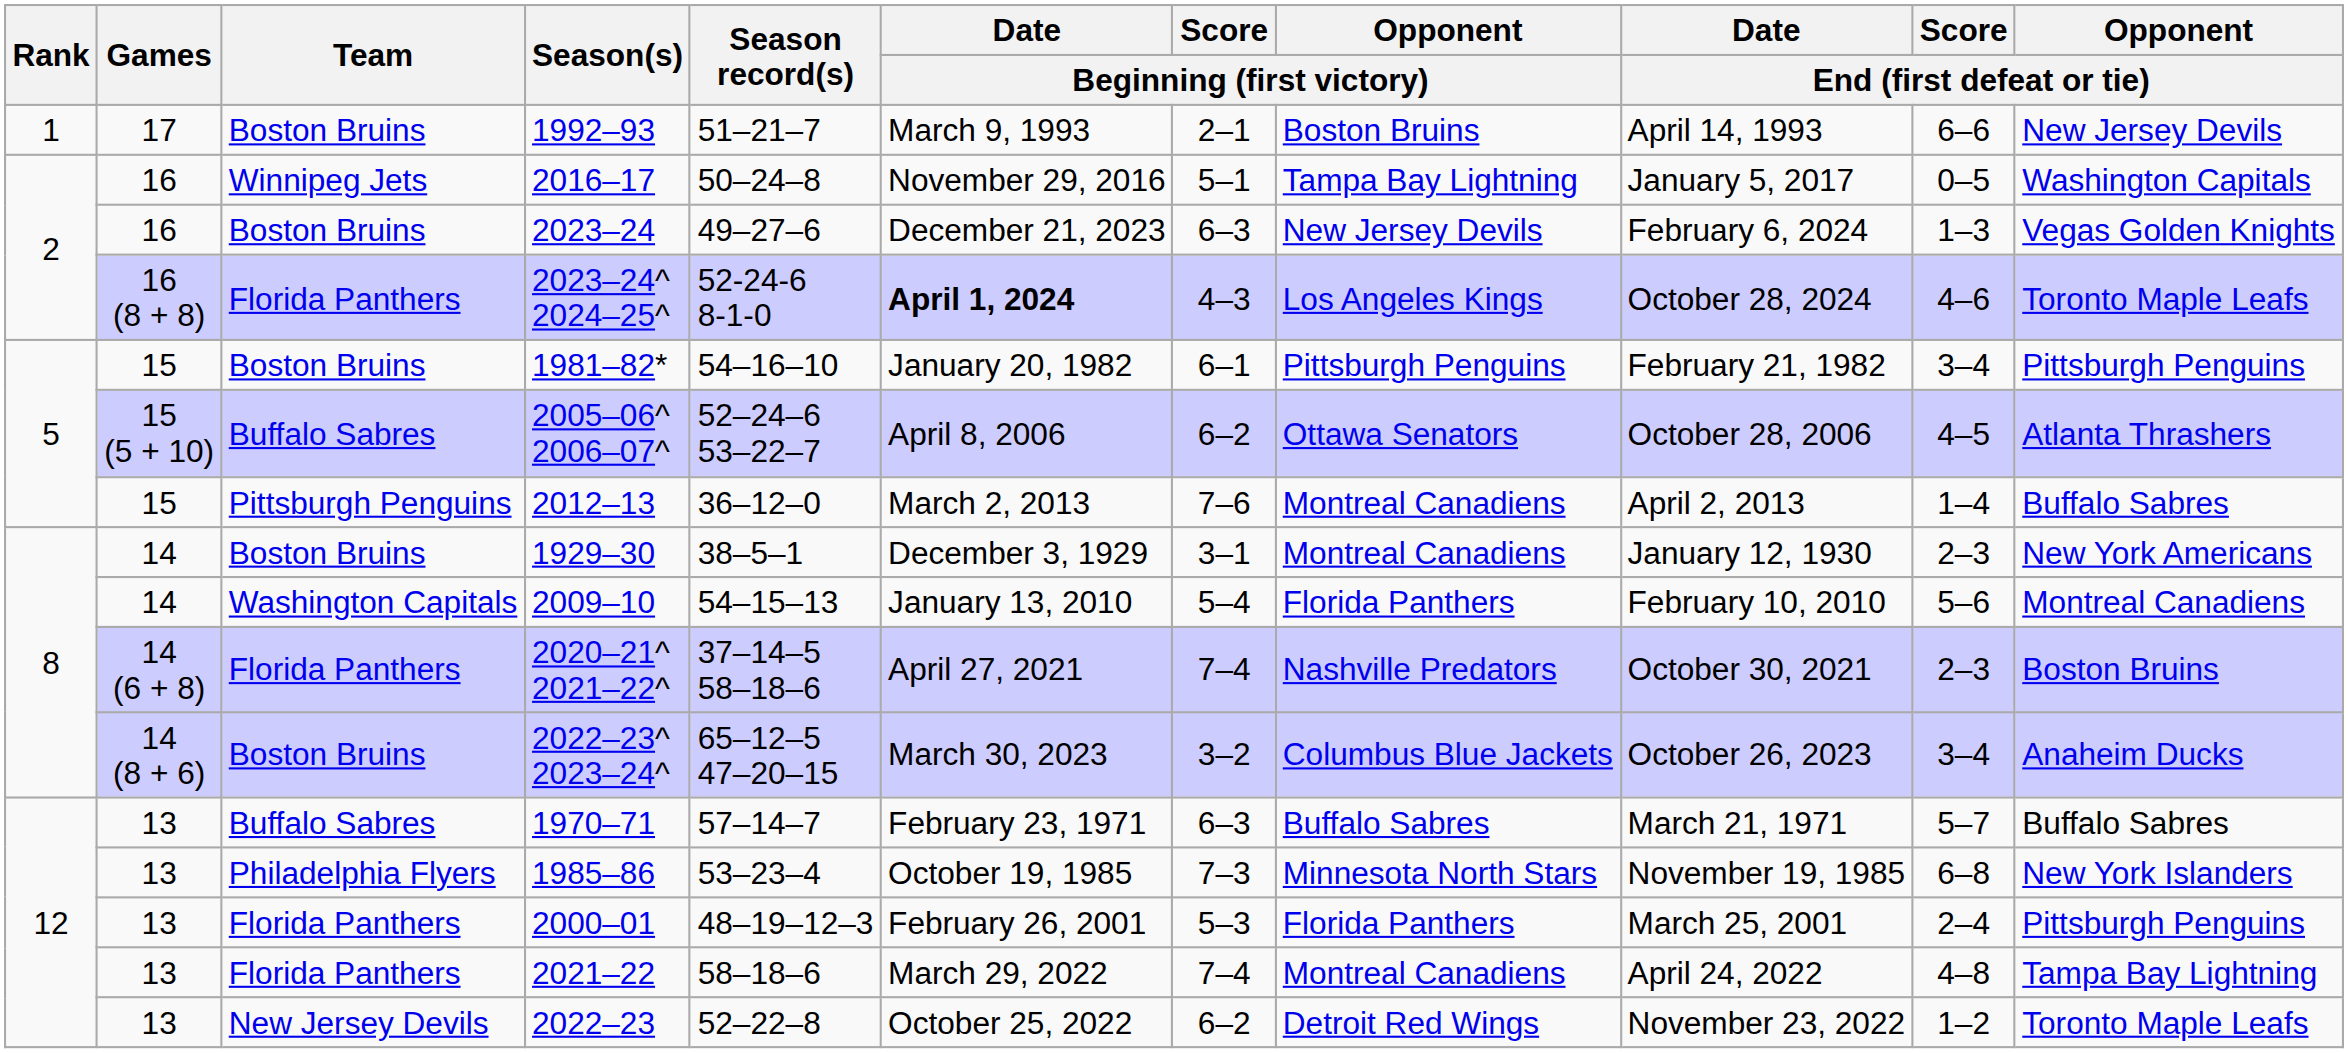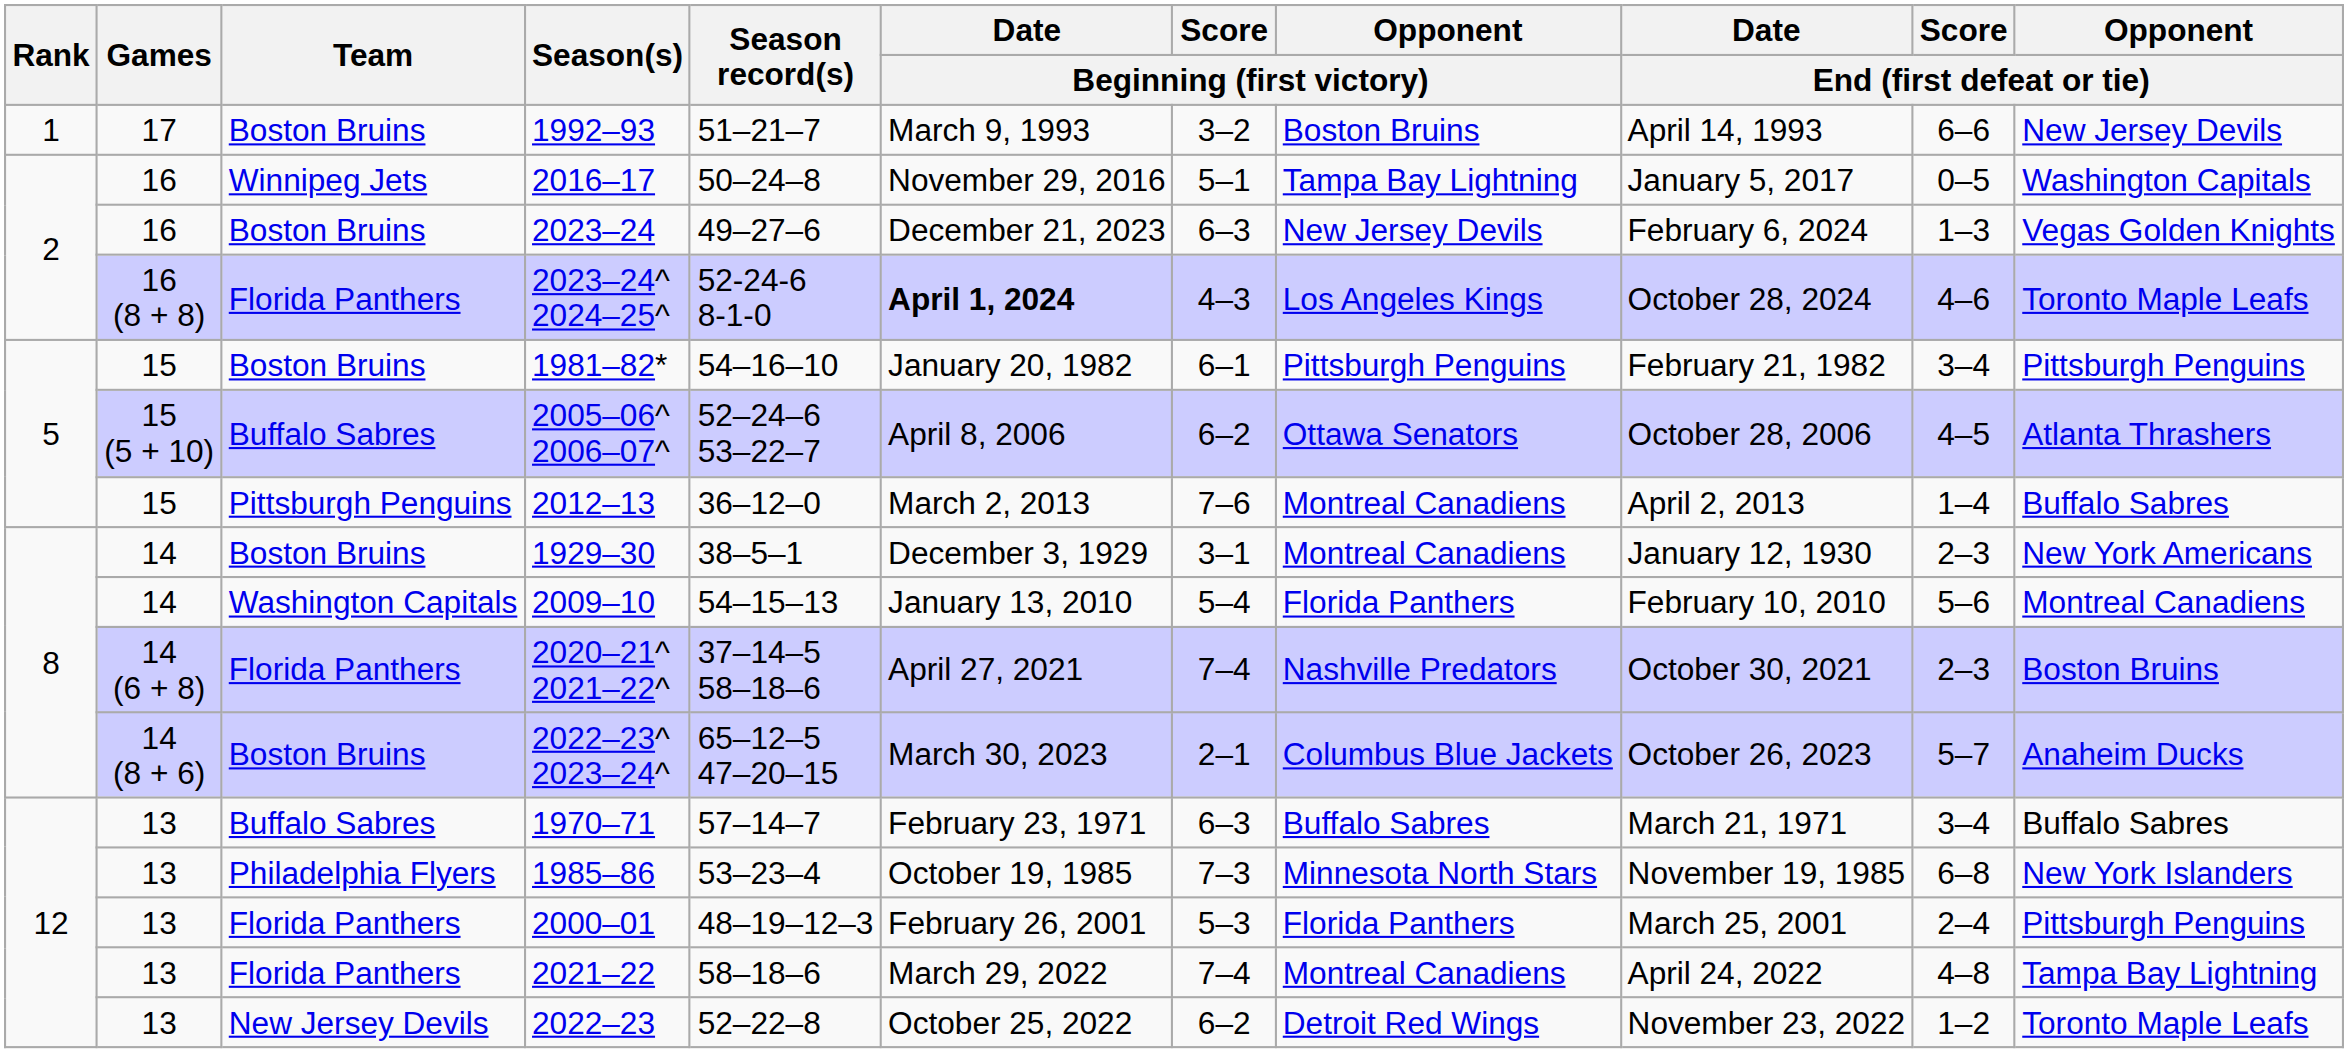1992–93 | Score / Beginning (first victory): 2–1 -> 3–2
2022–23^ 2023–24^ | Score / Beginning (first victory): 3–2 -> 2–1
2022–23^ 2023–24^ | Score / End (first defeat or tie): 3–4 -> 5–7
1970–71 | Score / End (first defeat or tie): 5–7 -> 3–4
